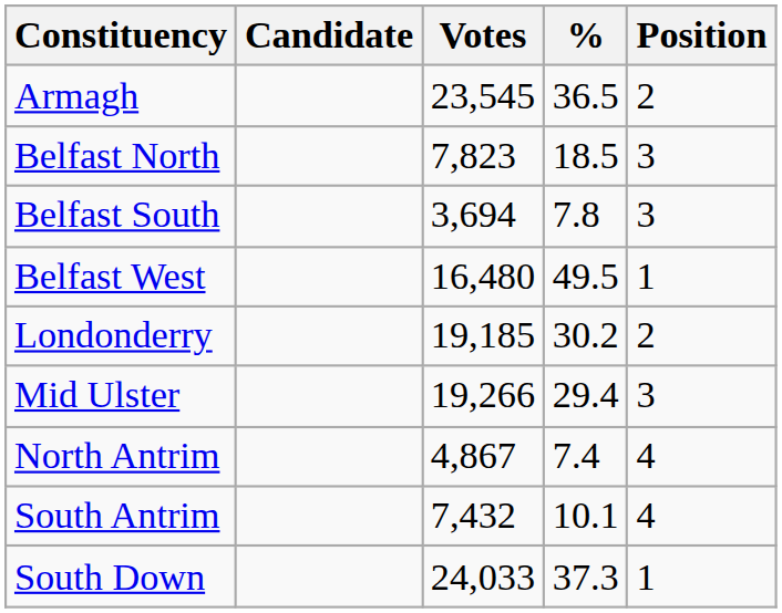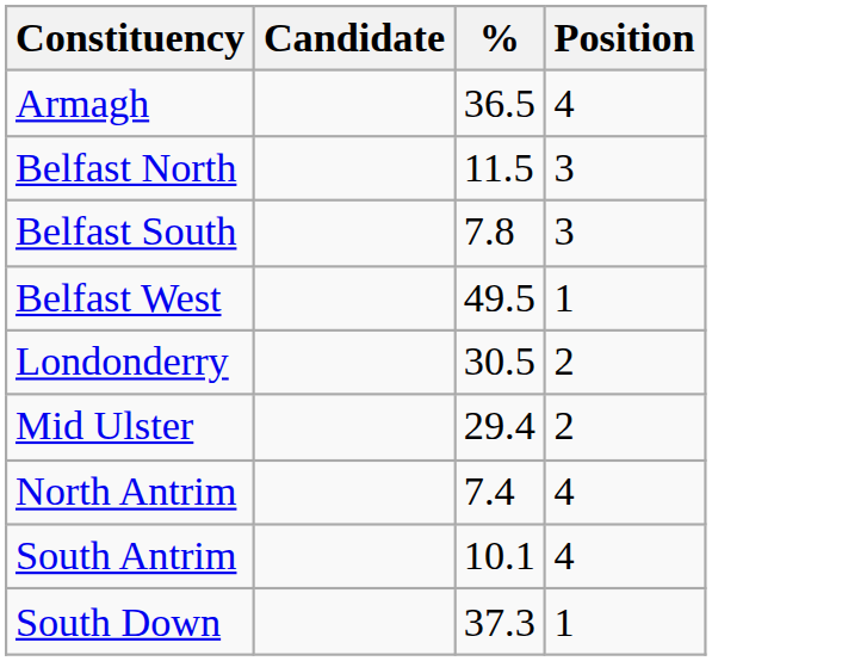- column: Votes | 23,545 | 7,823 | 3,694 | 16,480 | 19,185 | 19,266 | 4,867 | 7,432 | 24,033
Armagh | Position: 2 -> 4
Belfast North | %: 18.5 -> 11.5
Londonderry | %: 30.2 -> 30.5
Mid Ulster | Position: 3 -> 2
